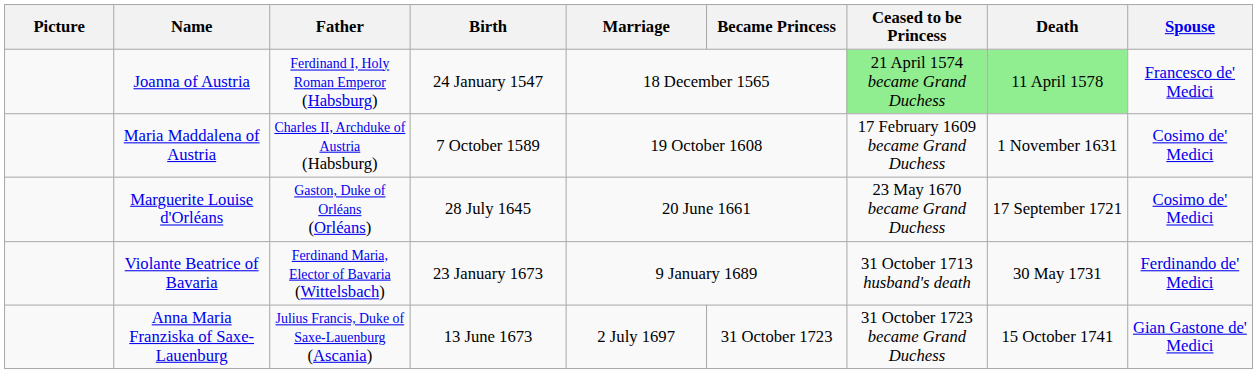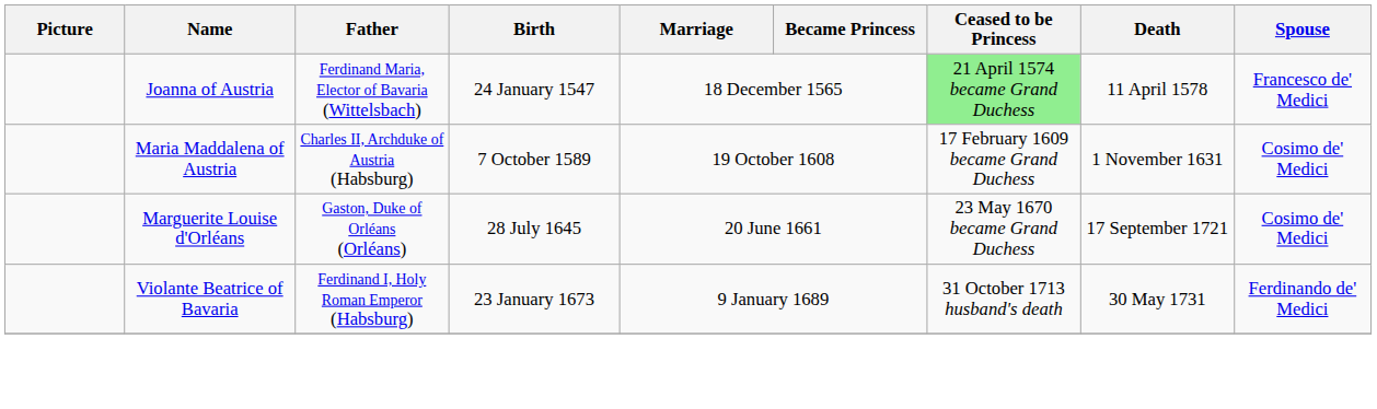Joanna of Austria | Father: Ferdinand I, Holy Roman Emperor (Habsburg) -> Ferdinand Maria, Elector of Bavaria (Wittelsbach)
Joanna of Austria | Death: lightgreen background -> no background
Violante Beatrice of Bavaria | Father: Ferdinand Maria, Elector of Bavaria (Wittelsbach) -> Ferdinand I, Holy Roman Emperor (Habsburg)
- row: Anna Maria Franziska of Saxe-Lauenburg | Julius Francis, Duke of Saxe-Lauenburg (Ascania) | 13 June 1673 | 2 July 1697 | 31 October 1723 | 31 October 1723 became Grand Duchess | 15 October 1741 | Gian Gastone de' Medici
